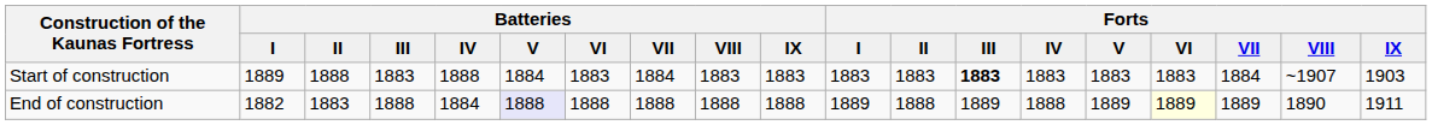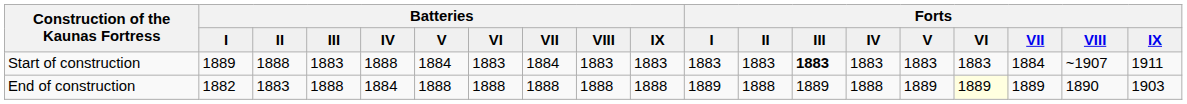Start of construction | column 19: 1903 -> 1911
End of construction | column 6: lavender background -> no background
End of construction | column 19: 1911 -> 1903
